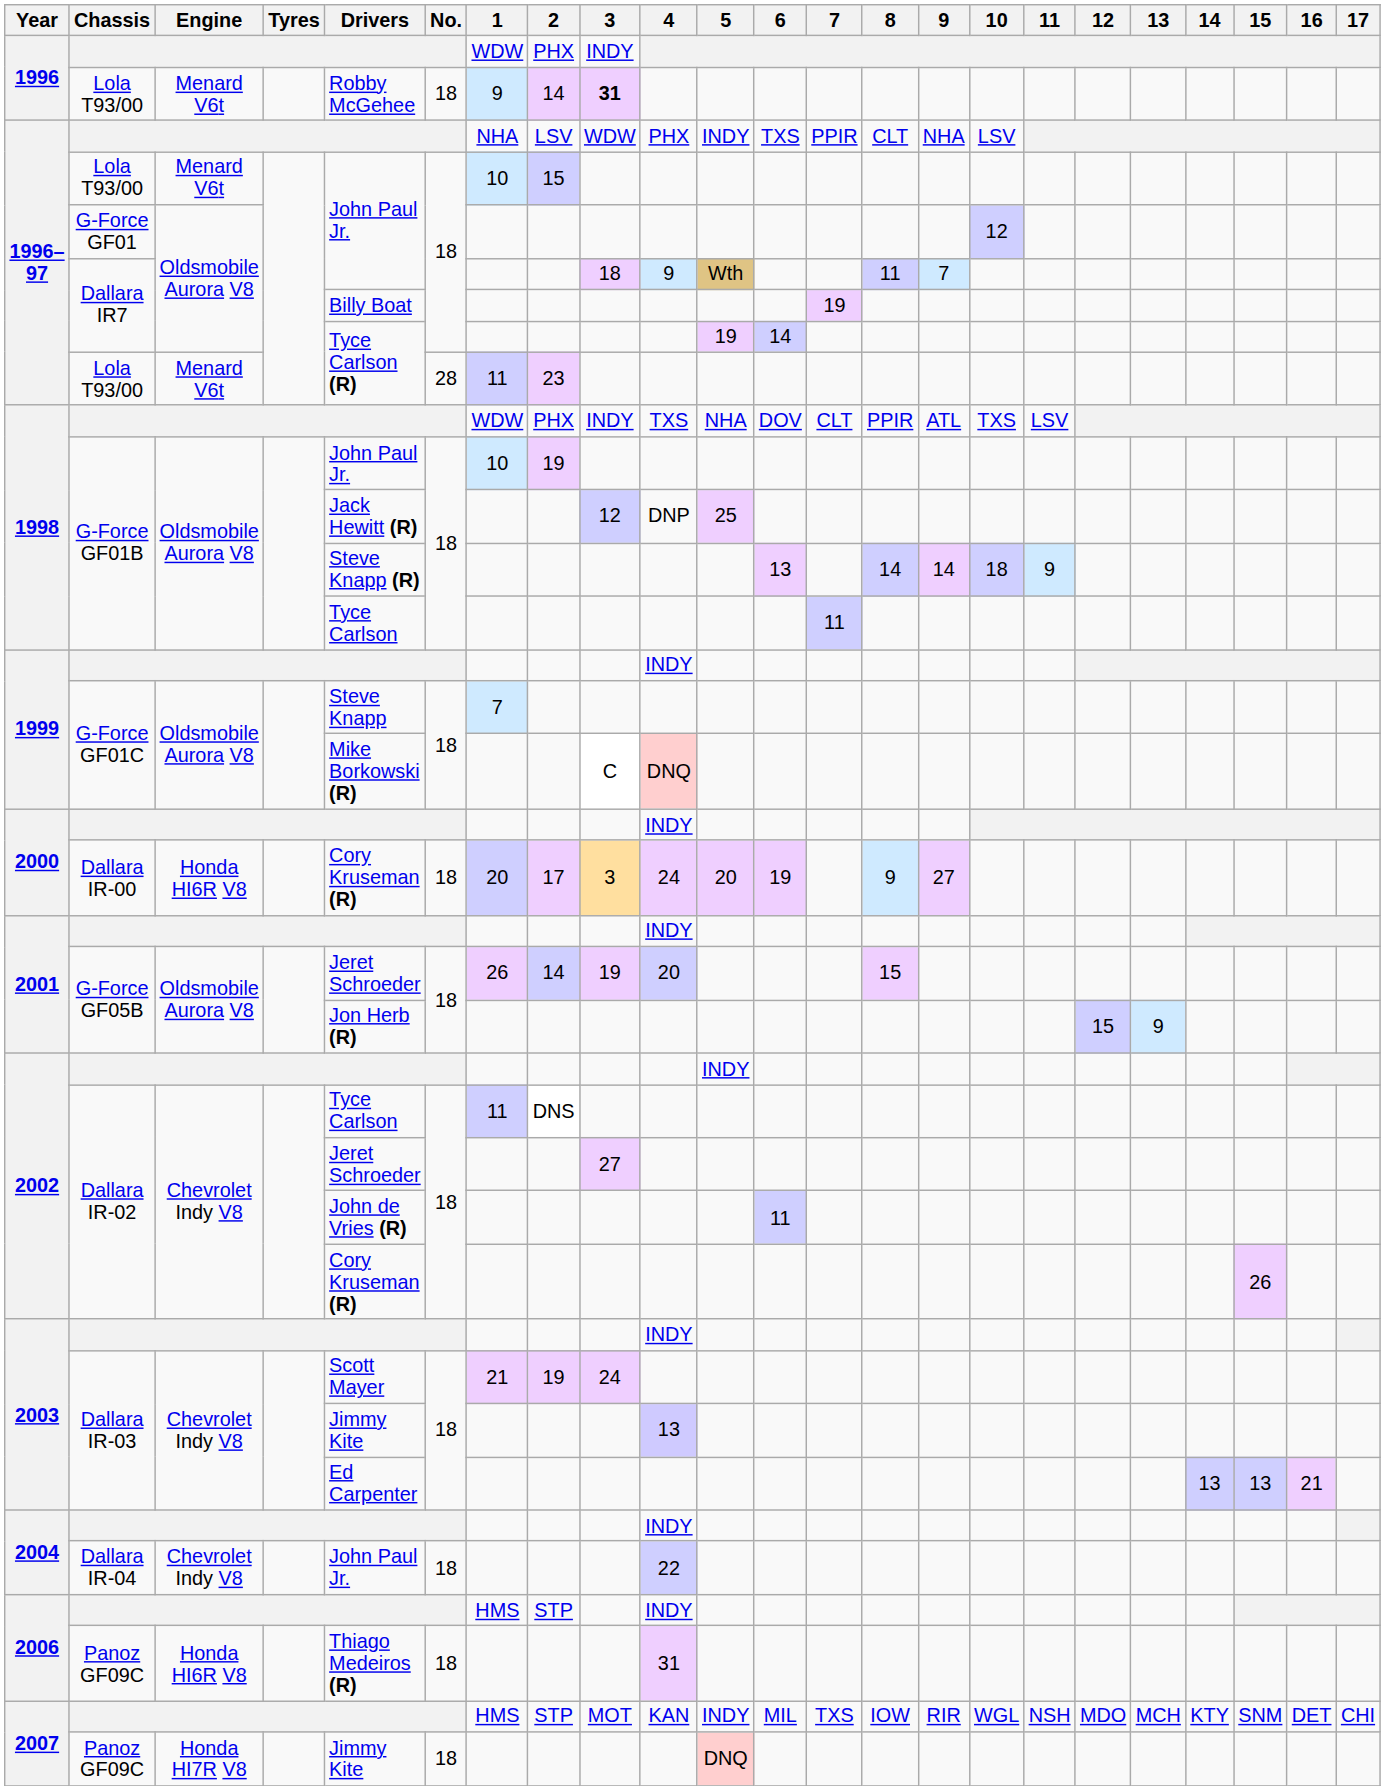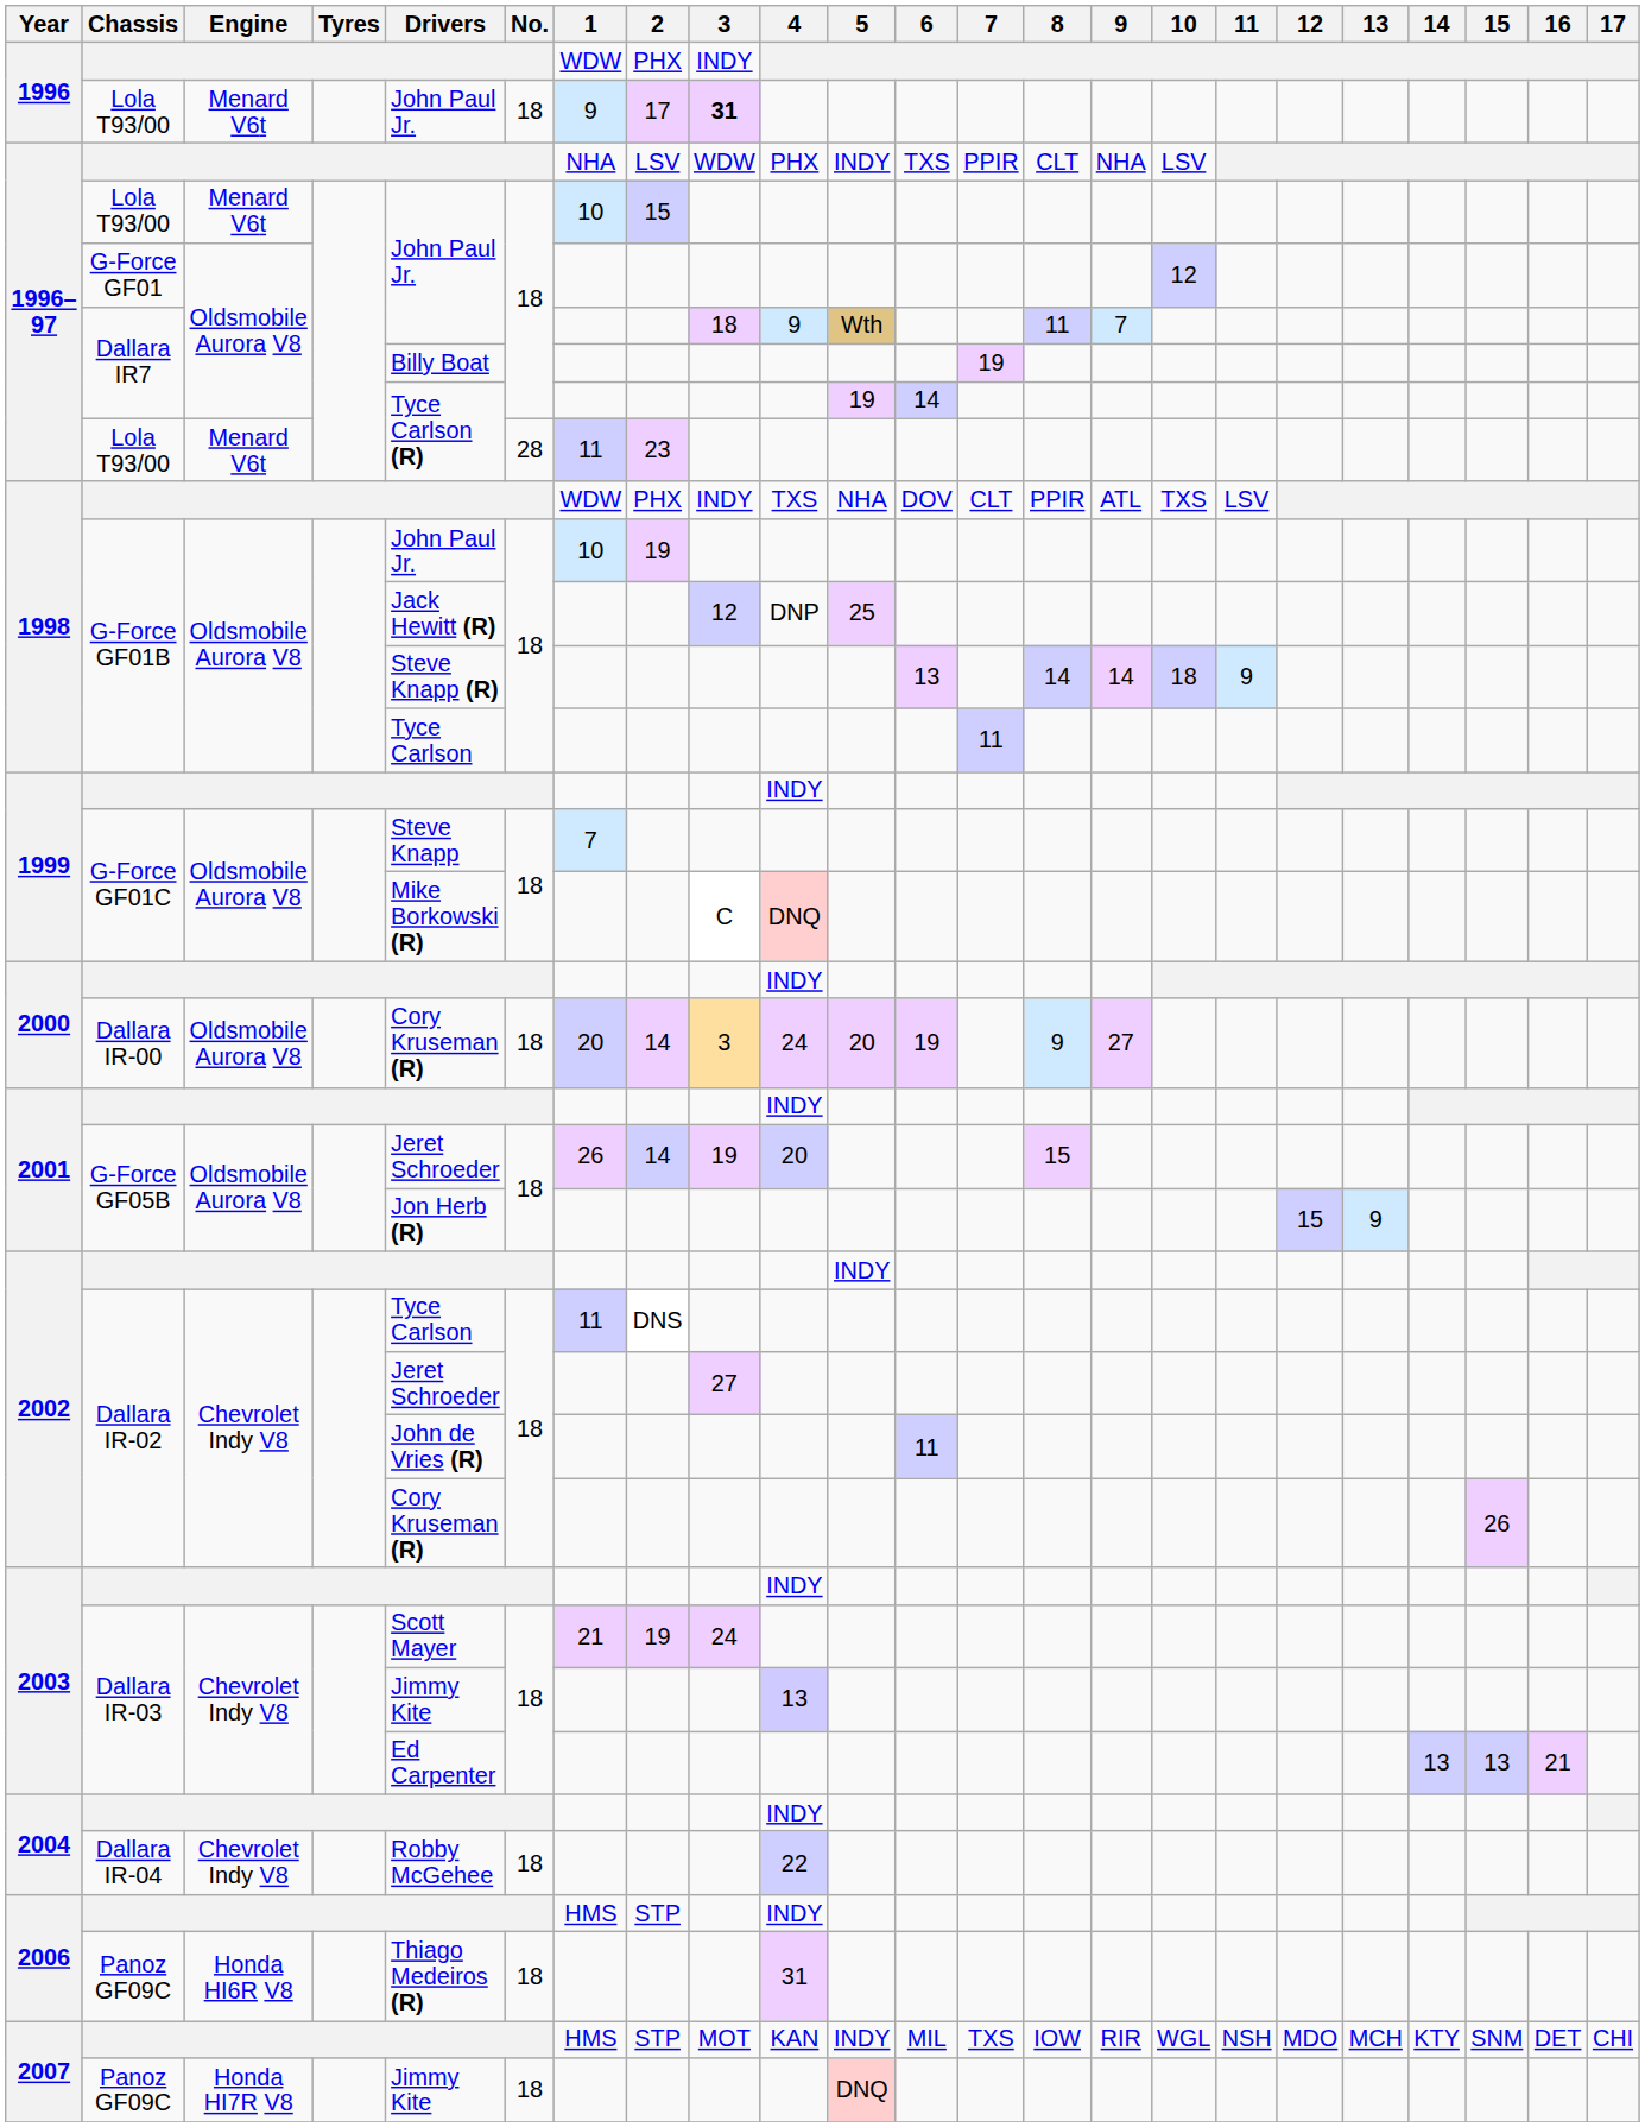1996 / Lola T93/00 | Drivers: Robby McGehee -> John Paul Jr.
1996 / Lola T93/00 | 2: 14 -> 17
Dallara IR-00 | Engine: Honda HI6R V8 -> Oldsmobile Aurora V8
Dallara IR-00 | 2: 17 -> 14
Dallara IR-04 | Drivers: John Paul Jr. -> Robby McGehee
